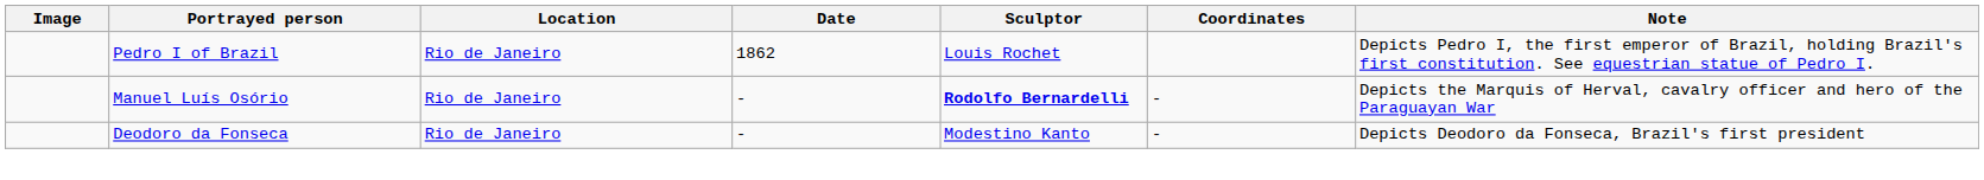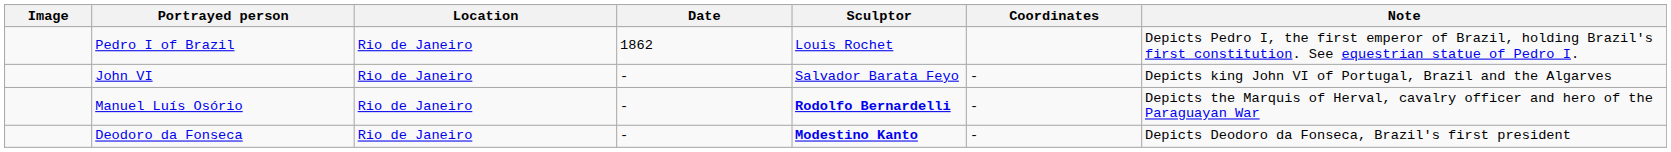+ row: John VI | Rio de Janeiro | - | Salvador Barata Feyo | - | Depicts king John VI of Portugal, Brazil and the Algarves
Deodoro da Fonseca | Sculptor: normal -> bold
